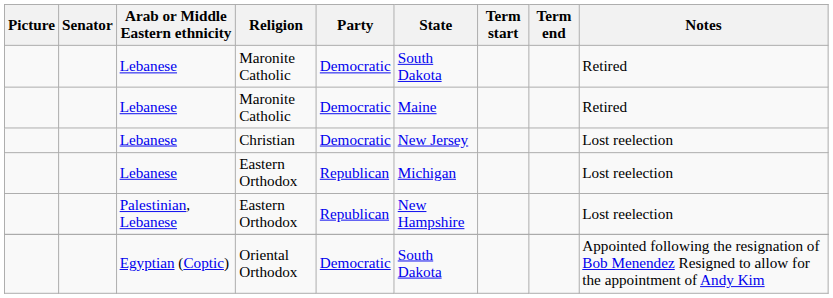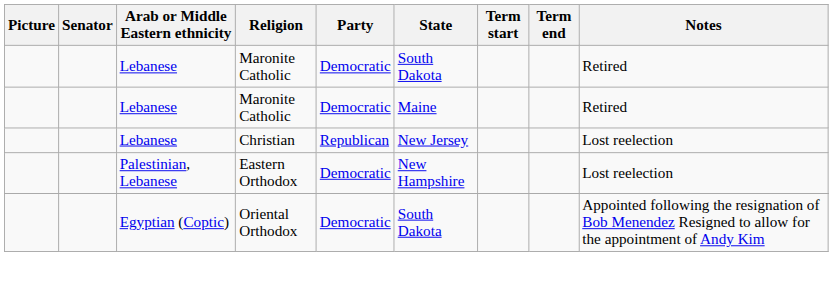Christian | Party: Democratic -> Republican
- row: Lebanese | Eastern Orthodox | Republican | Michigan | Lost reelection
Palestinian, Lebanese / Eastern Orthodox | Party: Republican -> Democratic
